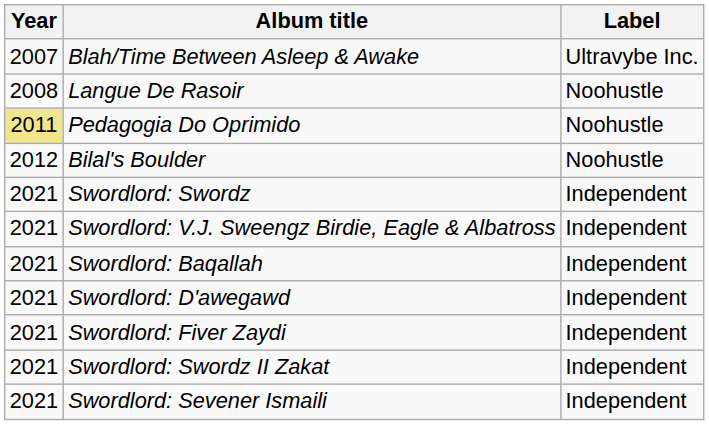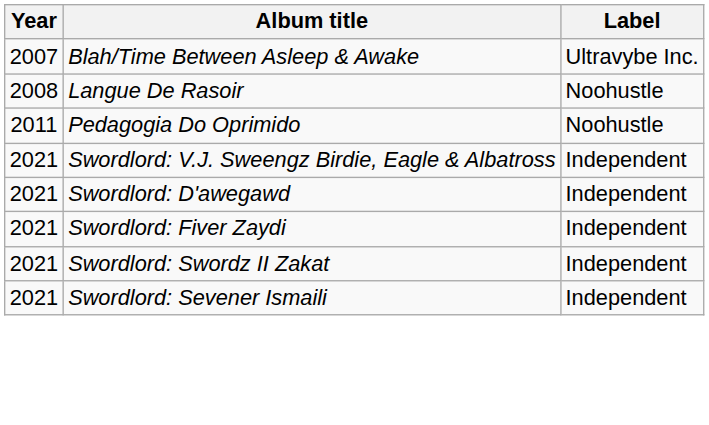Pedagogia Do Oprimido | Year: khaki background -> no background
- row: 2012 | Bilal's Boulder | Noohustle
- row: 2021 | Swordlord: Swordz | Independent
- row: 2021 | Swordlord: Baqallah | Independent
